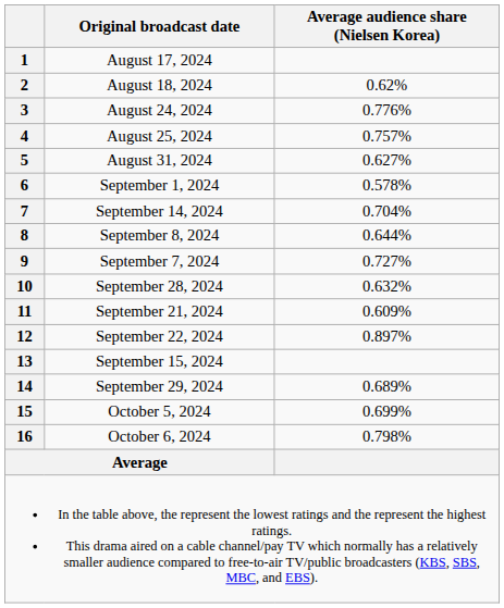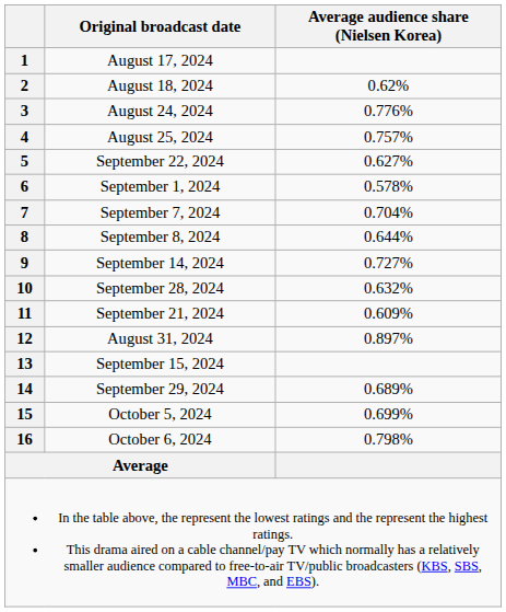5 | Original broadcast date: August 31, 2024 -> September 22, 2024
7 | Original broadcast date: September 14, 2024 -> September 7, 2024
9 | Original broadcast date: September 7, 2024 -> September 14, 2024
12 | Original broadcast date: September 22, 2024 -> August 31, 2024
